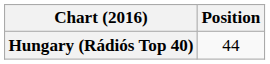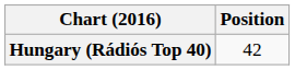Hungary (Rádiós Top 40) | Position: 44 -> 42
